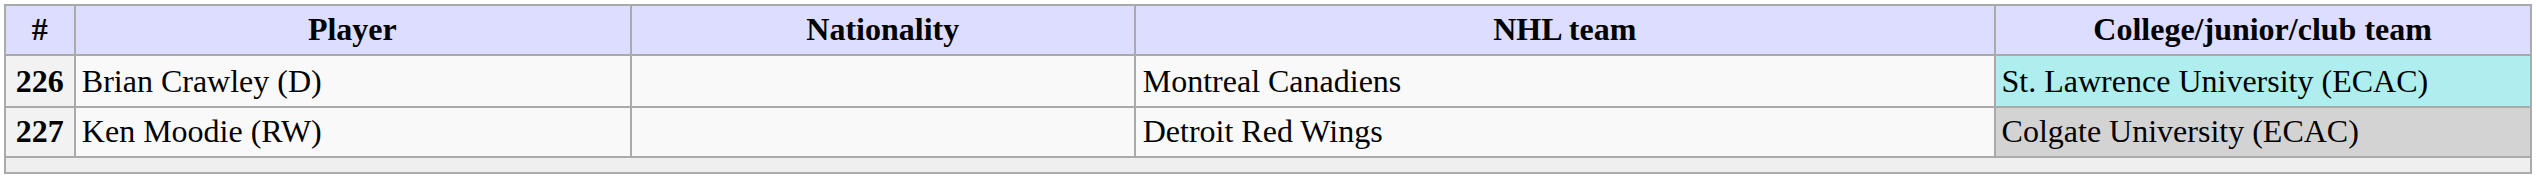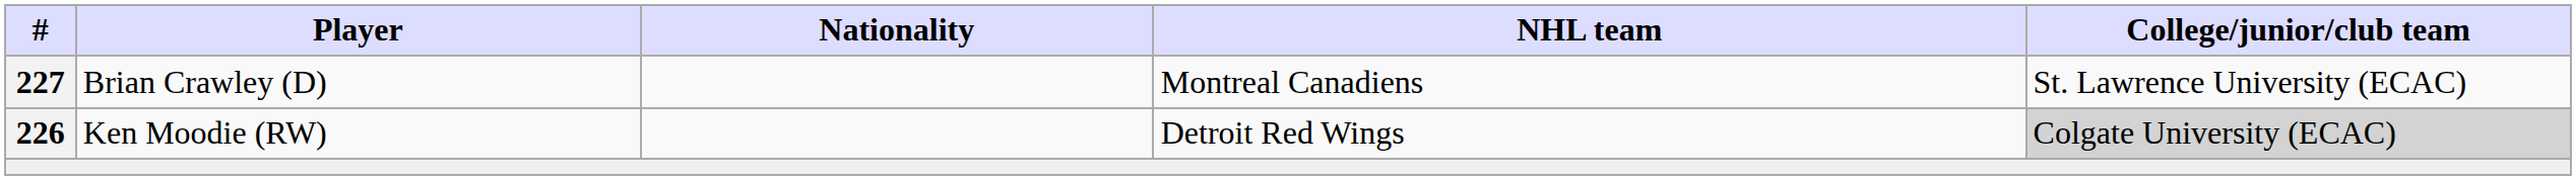Brian Crawley (D) | #: 226 -> 227
Brian Crawley (D) | College/junior/club team: paleturquoise background -> no background
Ken Moodie (RW) | #: 227 -> 226
